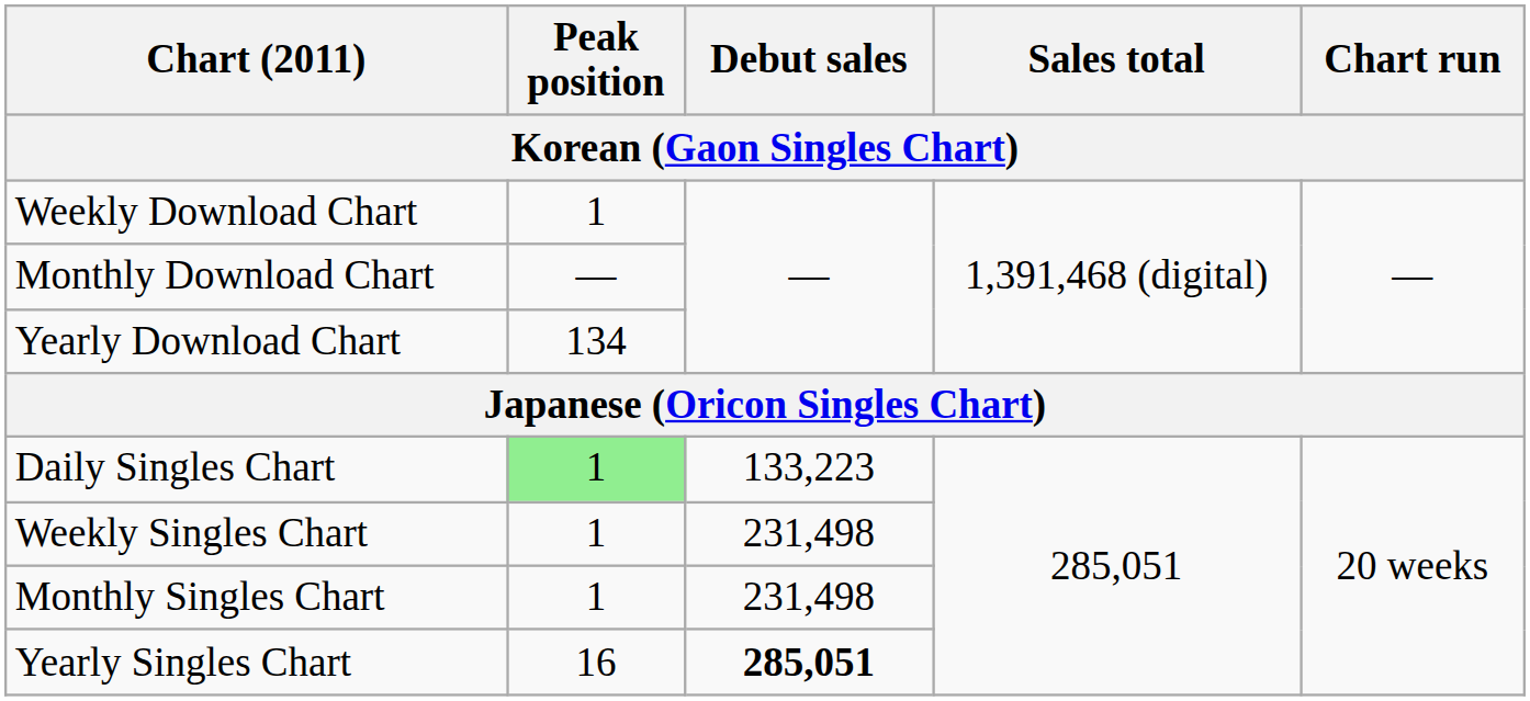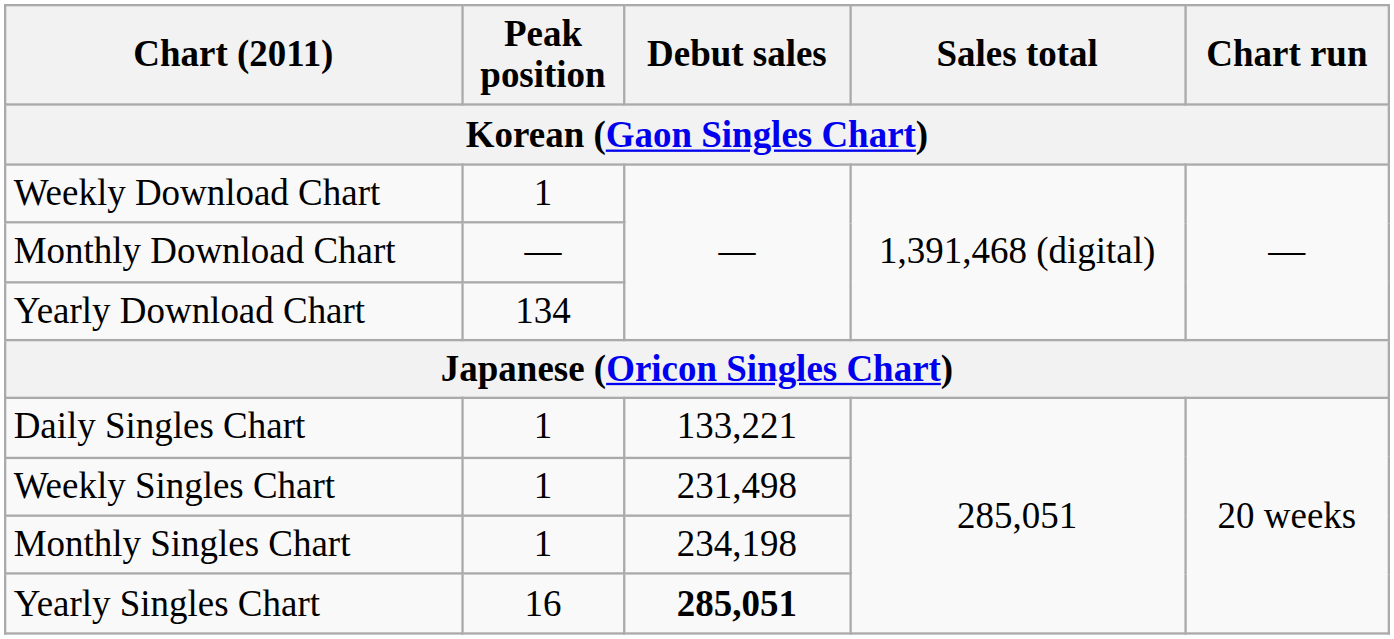Daily Singles Chart | Peak position: lightgreen background -> no background
Daily Singles Chart | Debut sales: 133,223 -> 133,221
Monthly Singles Chart | Debut sales: 231,498 -> 234,198
